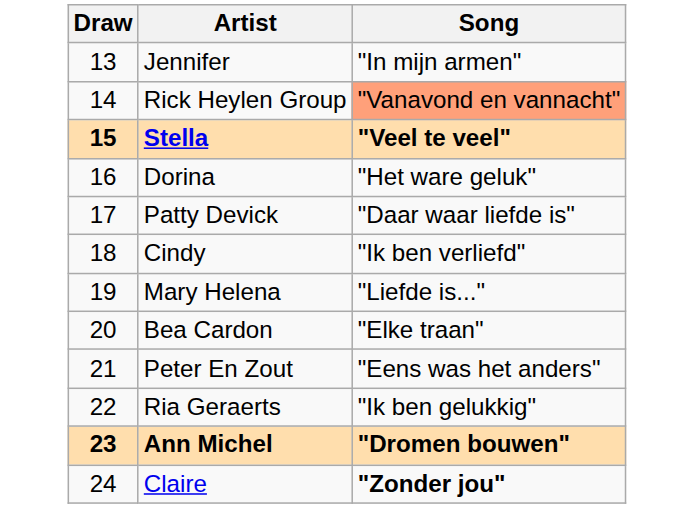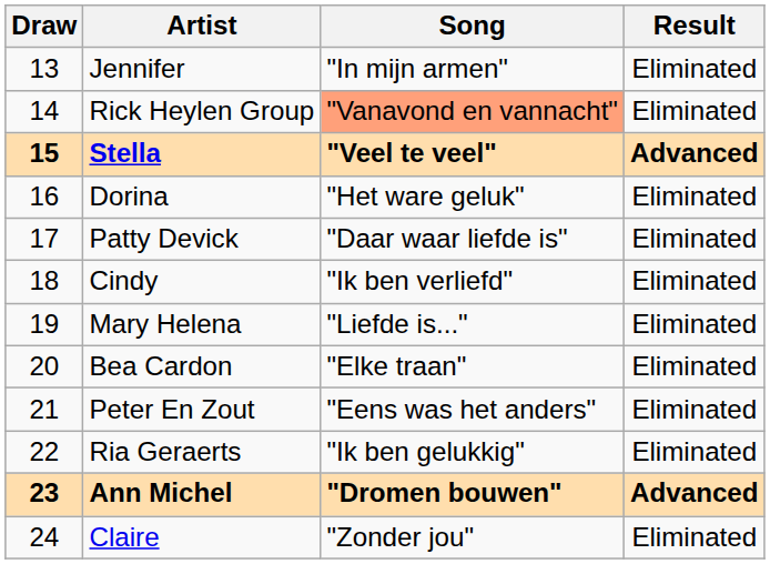+ column: Result | Eliminated | Eliminated | Advanced | Eliminated | Eliminated | Eliminated | Eliminated | Eliminated | Eliminated | Eliminated | Advanced | Eliminated
Claire | Song: bold -> normal
